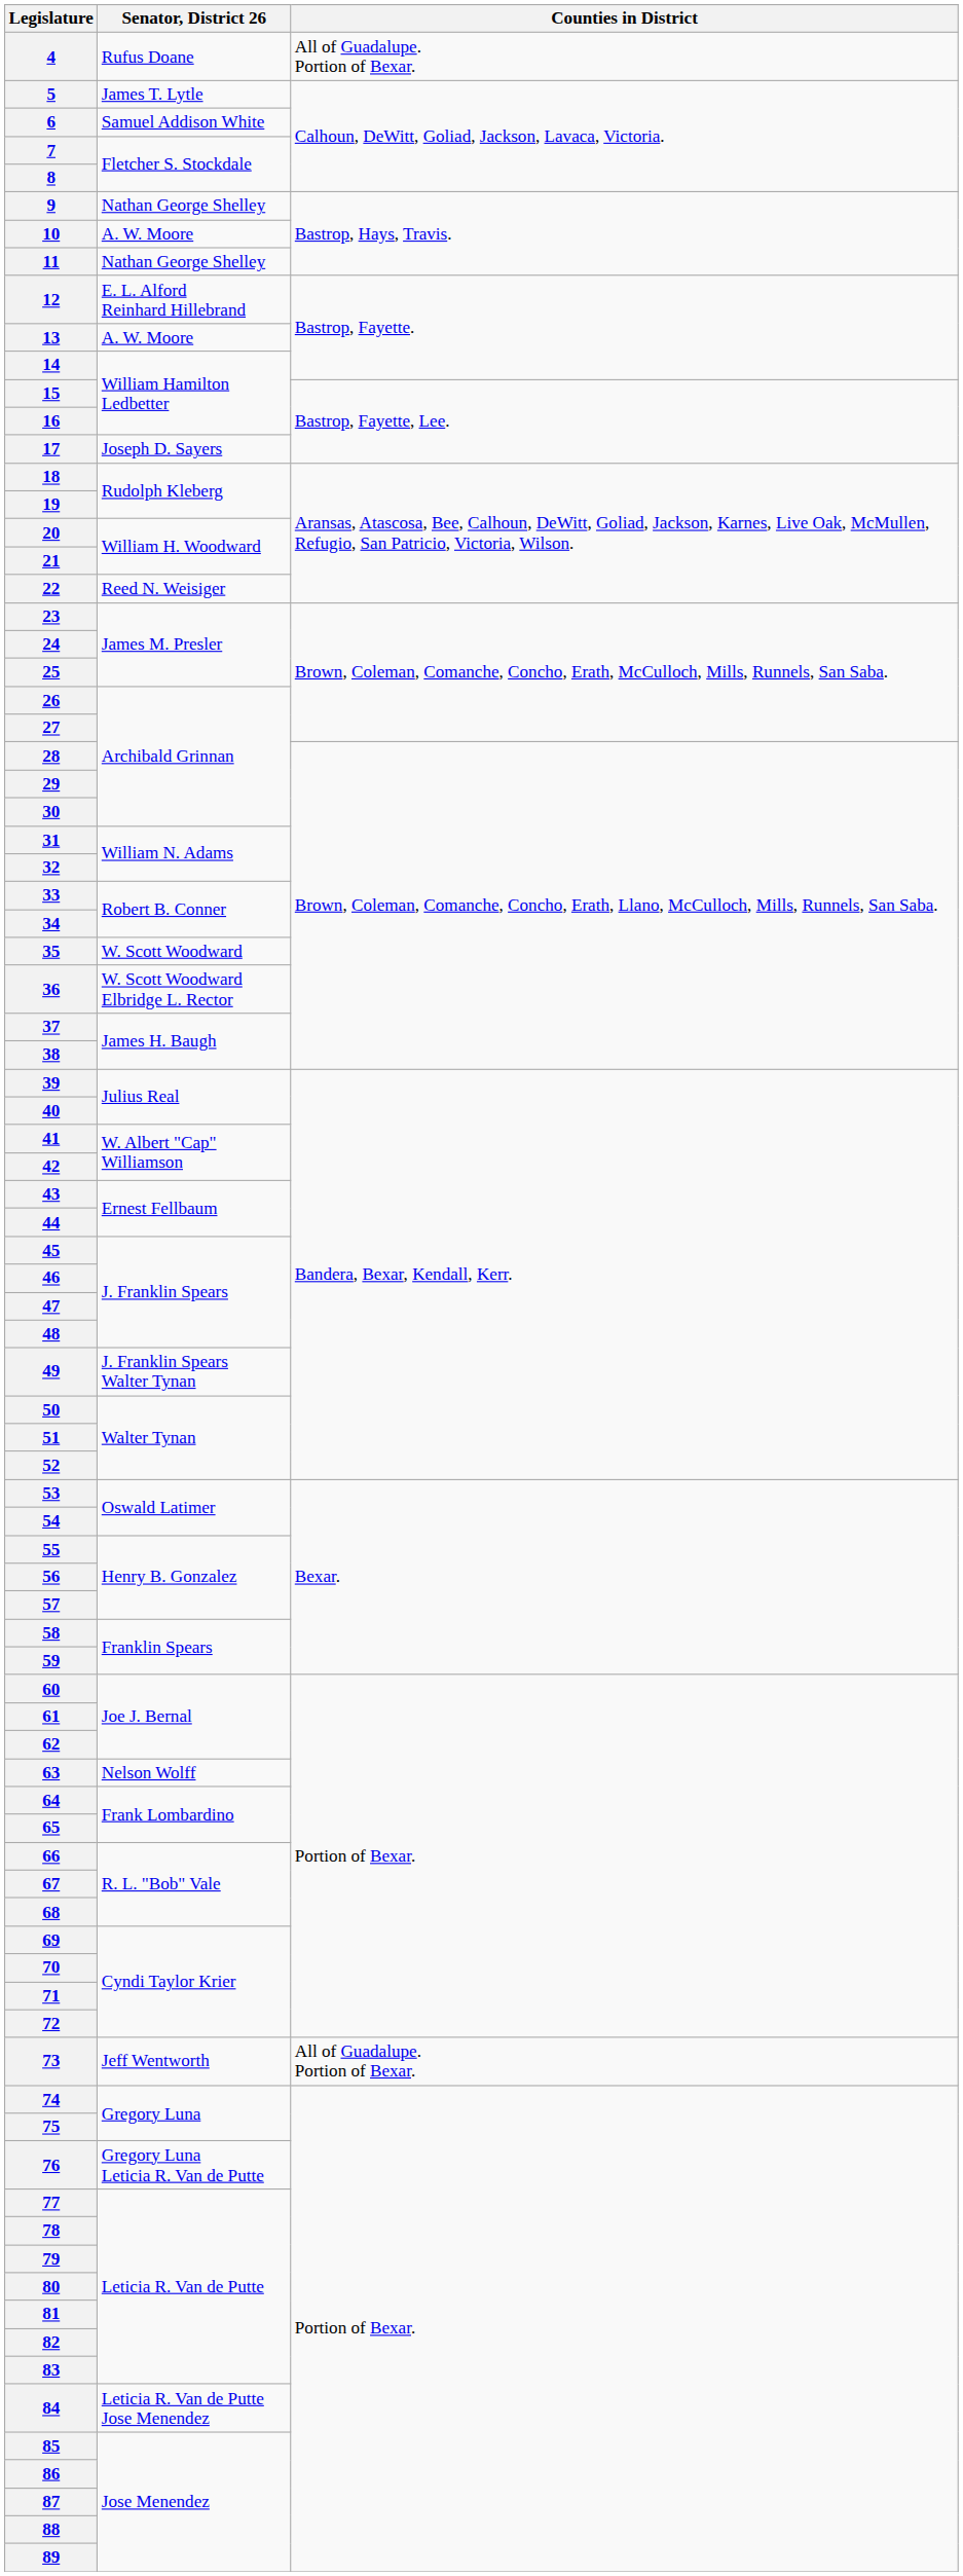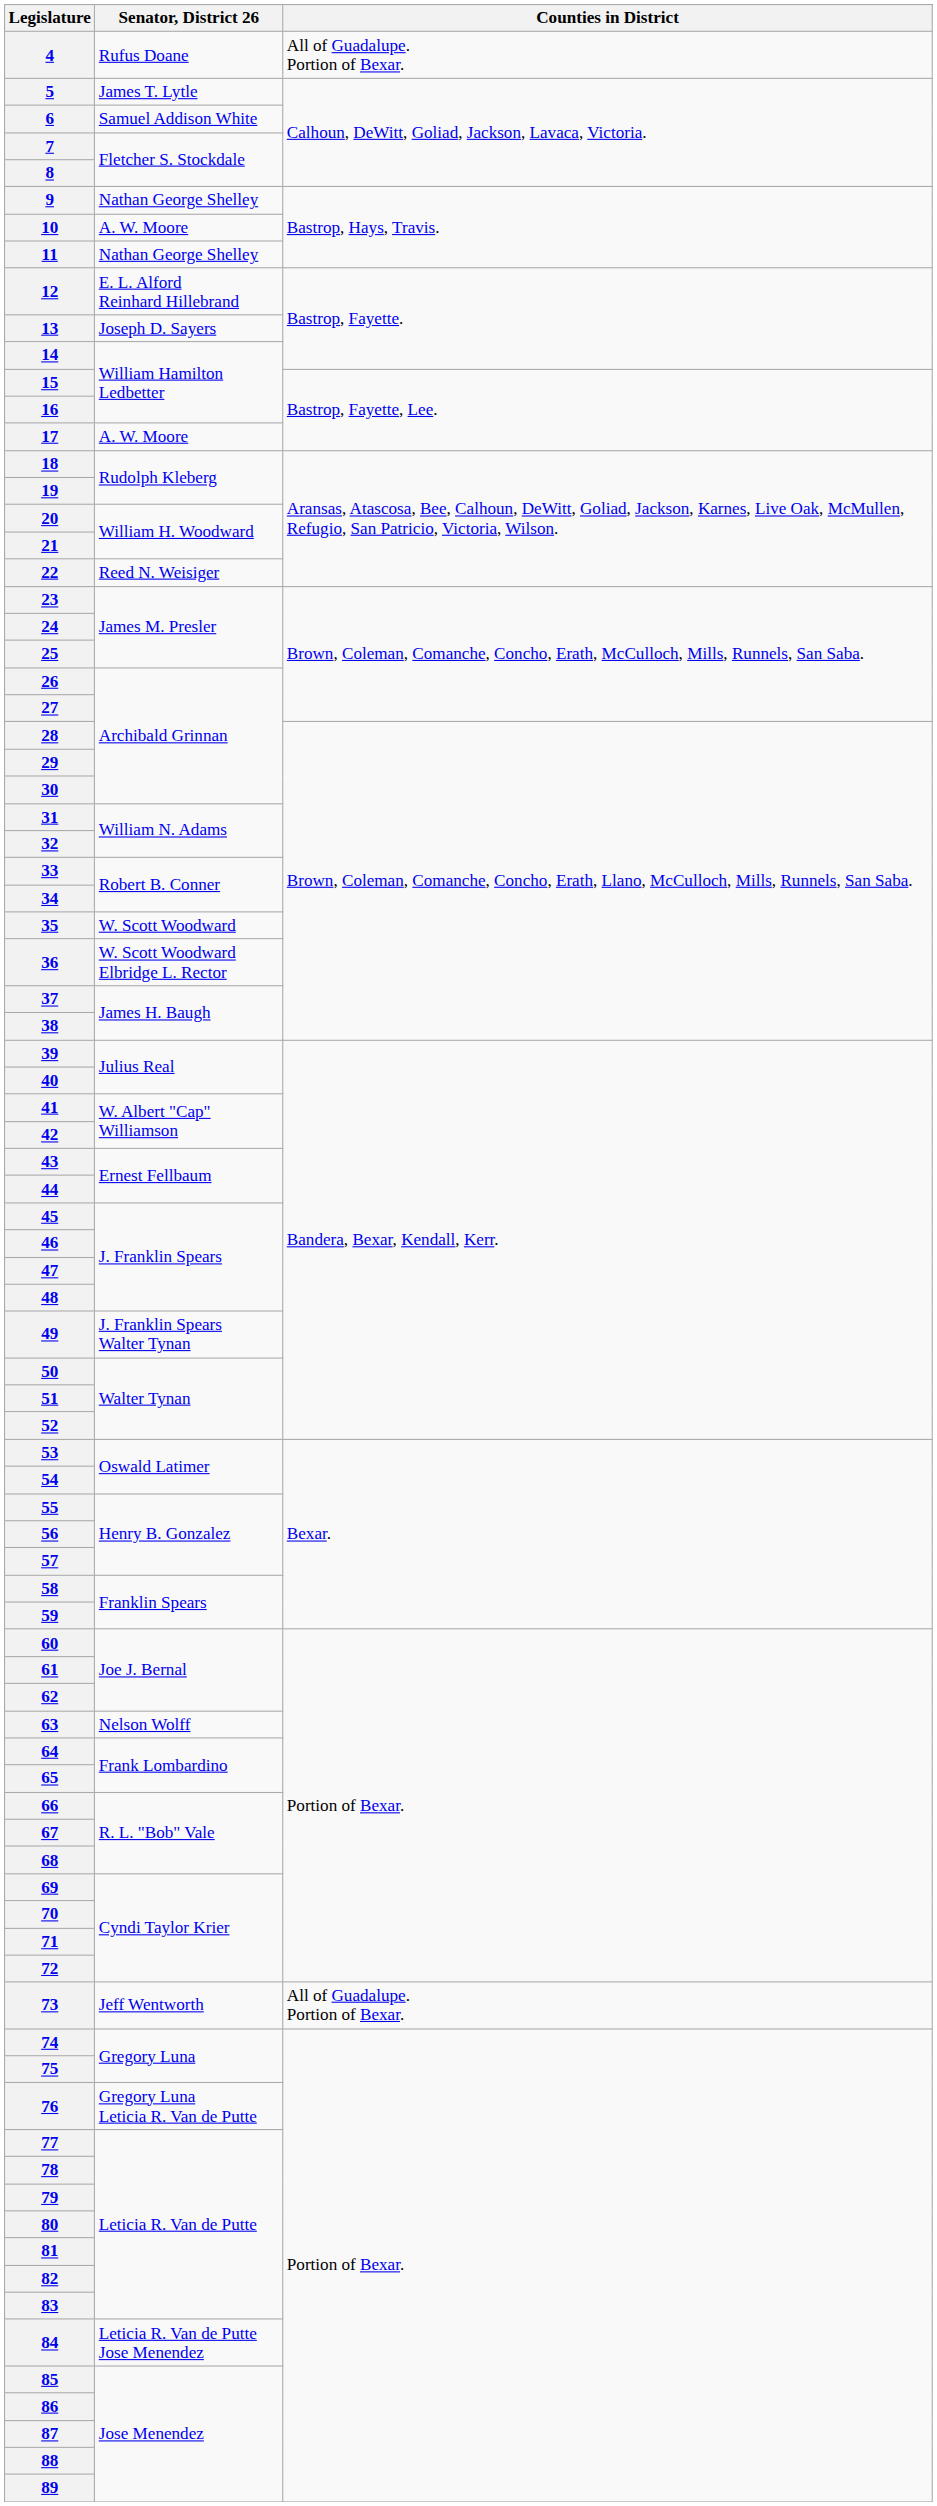13 | Senator, District 26: A. W. Moore -> Joseph D. Sayers
17 | Senator, District 26: Joseph D. Sayers -> A. W. Moore
